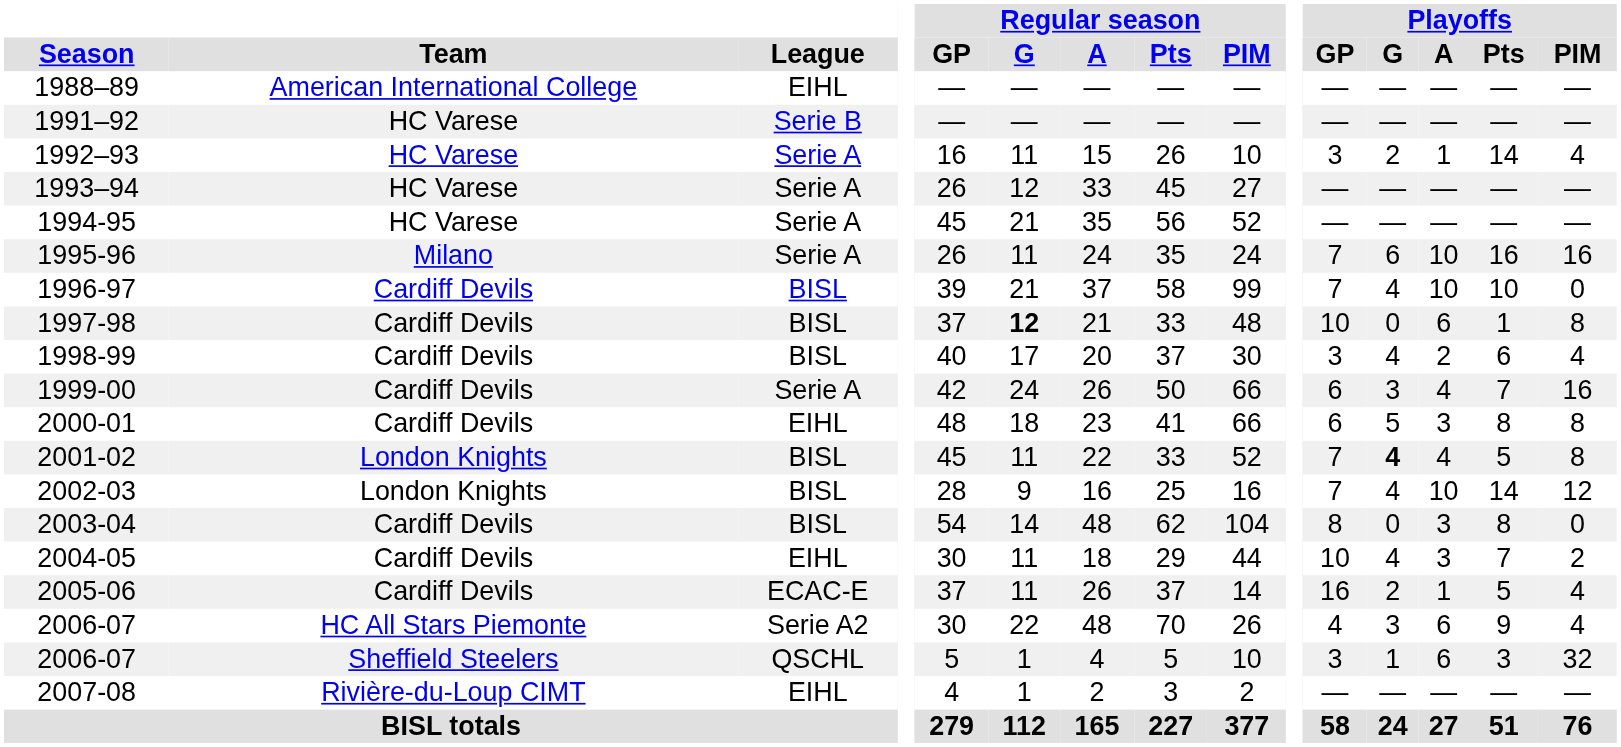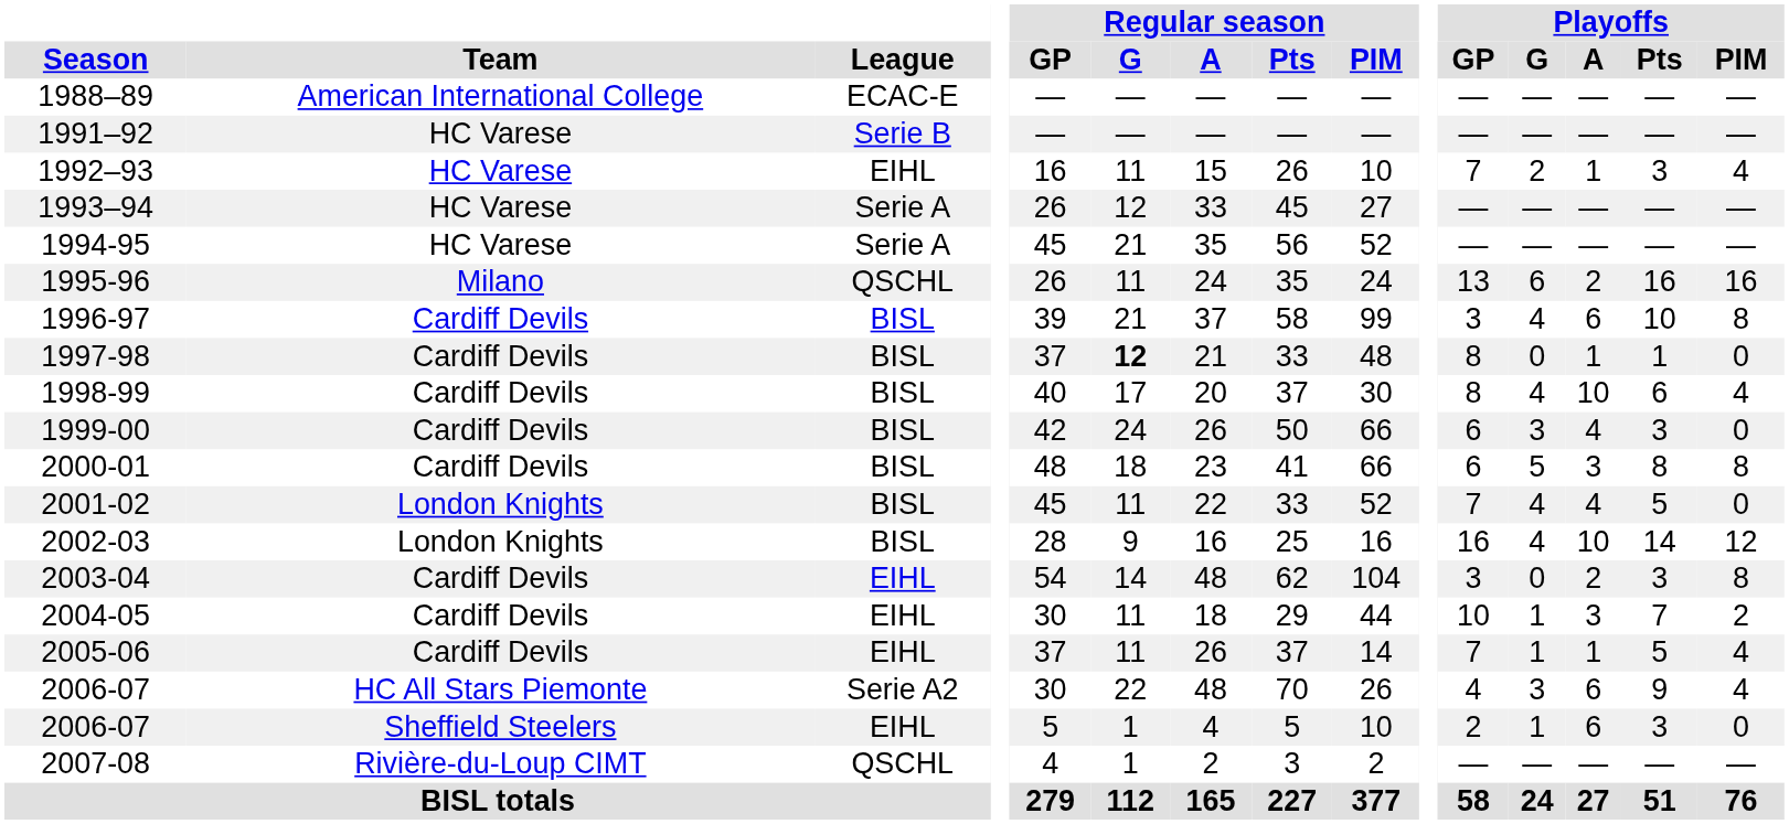1988–89 | League: EIHL -> ECAC-E
1992–93 | League: Serie A -> EIHL
1992–93 | Playoffs / GP: 3 -> 7
1992–93 | Playoffs / Pts: 14 -> 3
1995-96 | League: Serie A -> QSCHL
1995-96 | Playoffs / GP: 7 -> 13
1995-96 | Playoffs / A: 10 -> 2
1996-97 | Playoffs / GP: 7 -> 3
1996-97 | Playoffs / A: 10 -> 6
1996-97 | Playoffs / PIM: 0 -> 8
1997-98 | Playoffs / GP: 10 -> 8
1997-98 | Playoffs / A: 6 -> 1
1997-98 | Playoffs / PIM: 8 -> 0
1998-99 | Playoffs / GP: 3 -> 8
1998-99 | Playoffs / A: 2 -> 10
1999-00 | League: Serie A -> BISL
1999-00 | Playoffs / Pts: 7 -> 3
1999-00 | Playoffs / PIM: 16 -> 0
2000-01 | League: EIHL -> BISL
2001-02 | Playoffs / G: bold -> normal
2001-02 | Playoffs / PIM: 8 -> 0
2002-03 | Playoffs / GP: 7 -> 16
2003-04 | League: BISL -> EIHL
2003-04 | Playoffs / GP: 8 -> 3
2003-04 | Playoffs / A: 3 -> 2
2003-04 | Playoffs / Pts: 8 -> 3
2003-04 | Playoffs / PIM: 0 -> 8
2004-05 | Playoffs / G: 4 -> 1
2005-06 | League: ECAC-E -> EIHL
2005-06 | Playoffs / GP: 16 -> 7
2005-06 | Playoffs / G: 2 -> 1
2006-07 / Sheffield Steelers | League: QSCHL -> EIHL
2006-07 / Sheffield Steelers | Playoffs / GP: 3 -> 2
2006-07 / Sheffield Steelers | Playoffs / PIM: 32 -> 0
2007-08 | League: EIHL -> QSCHL
